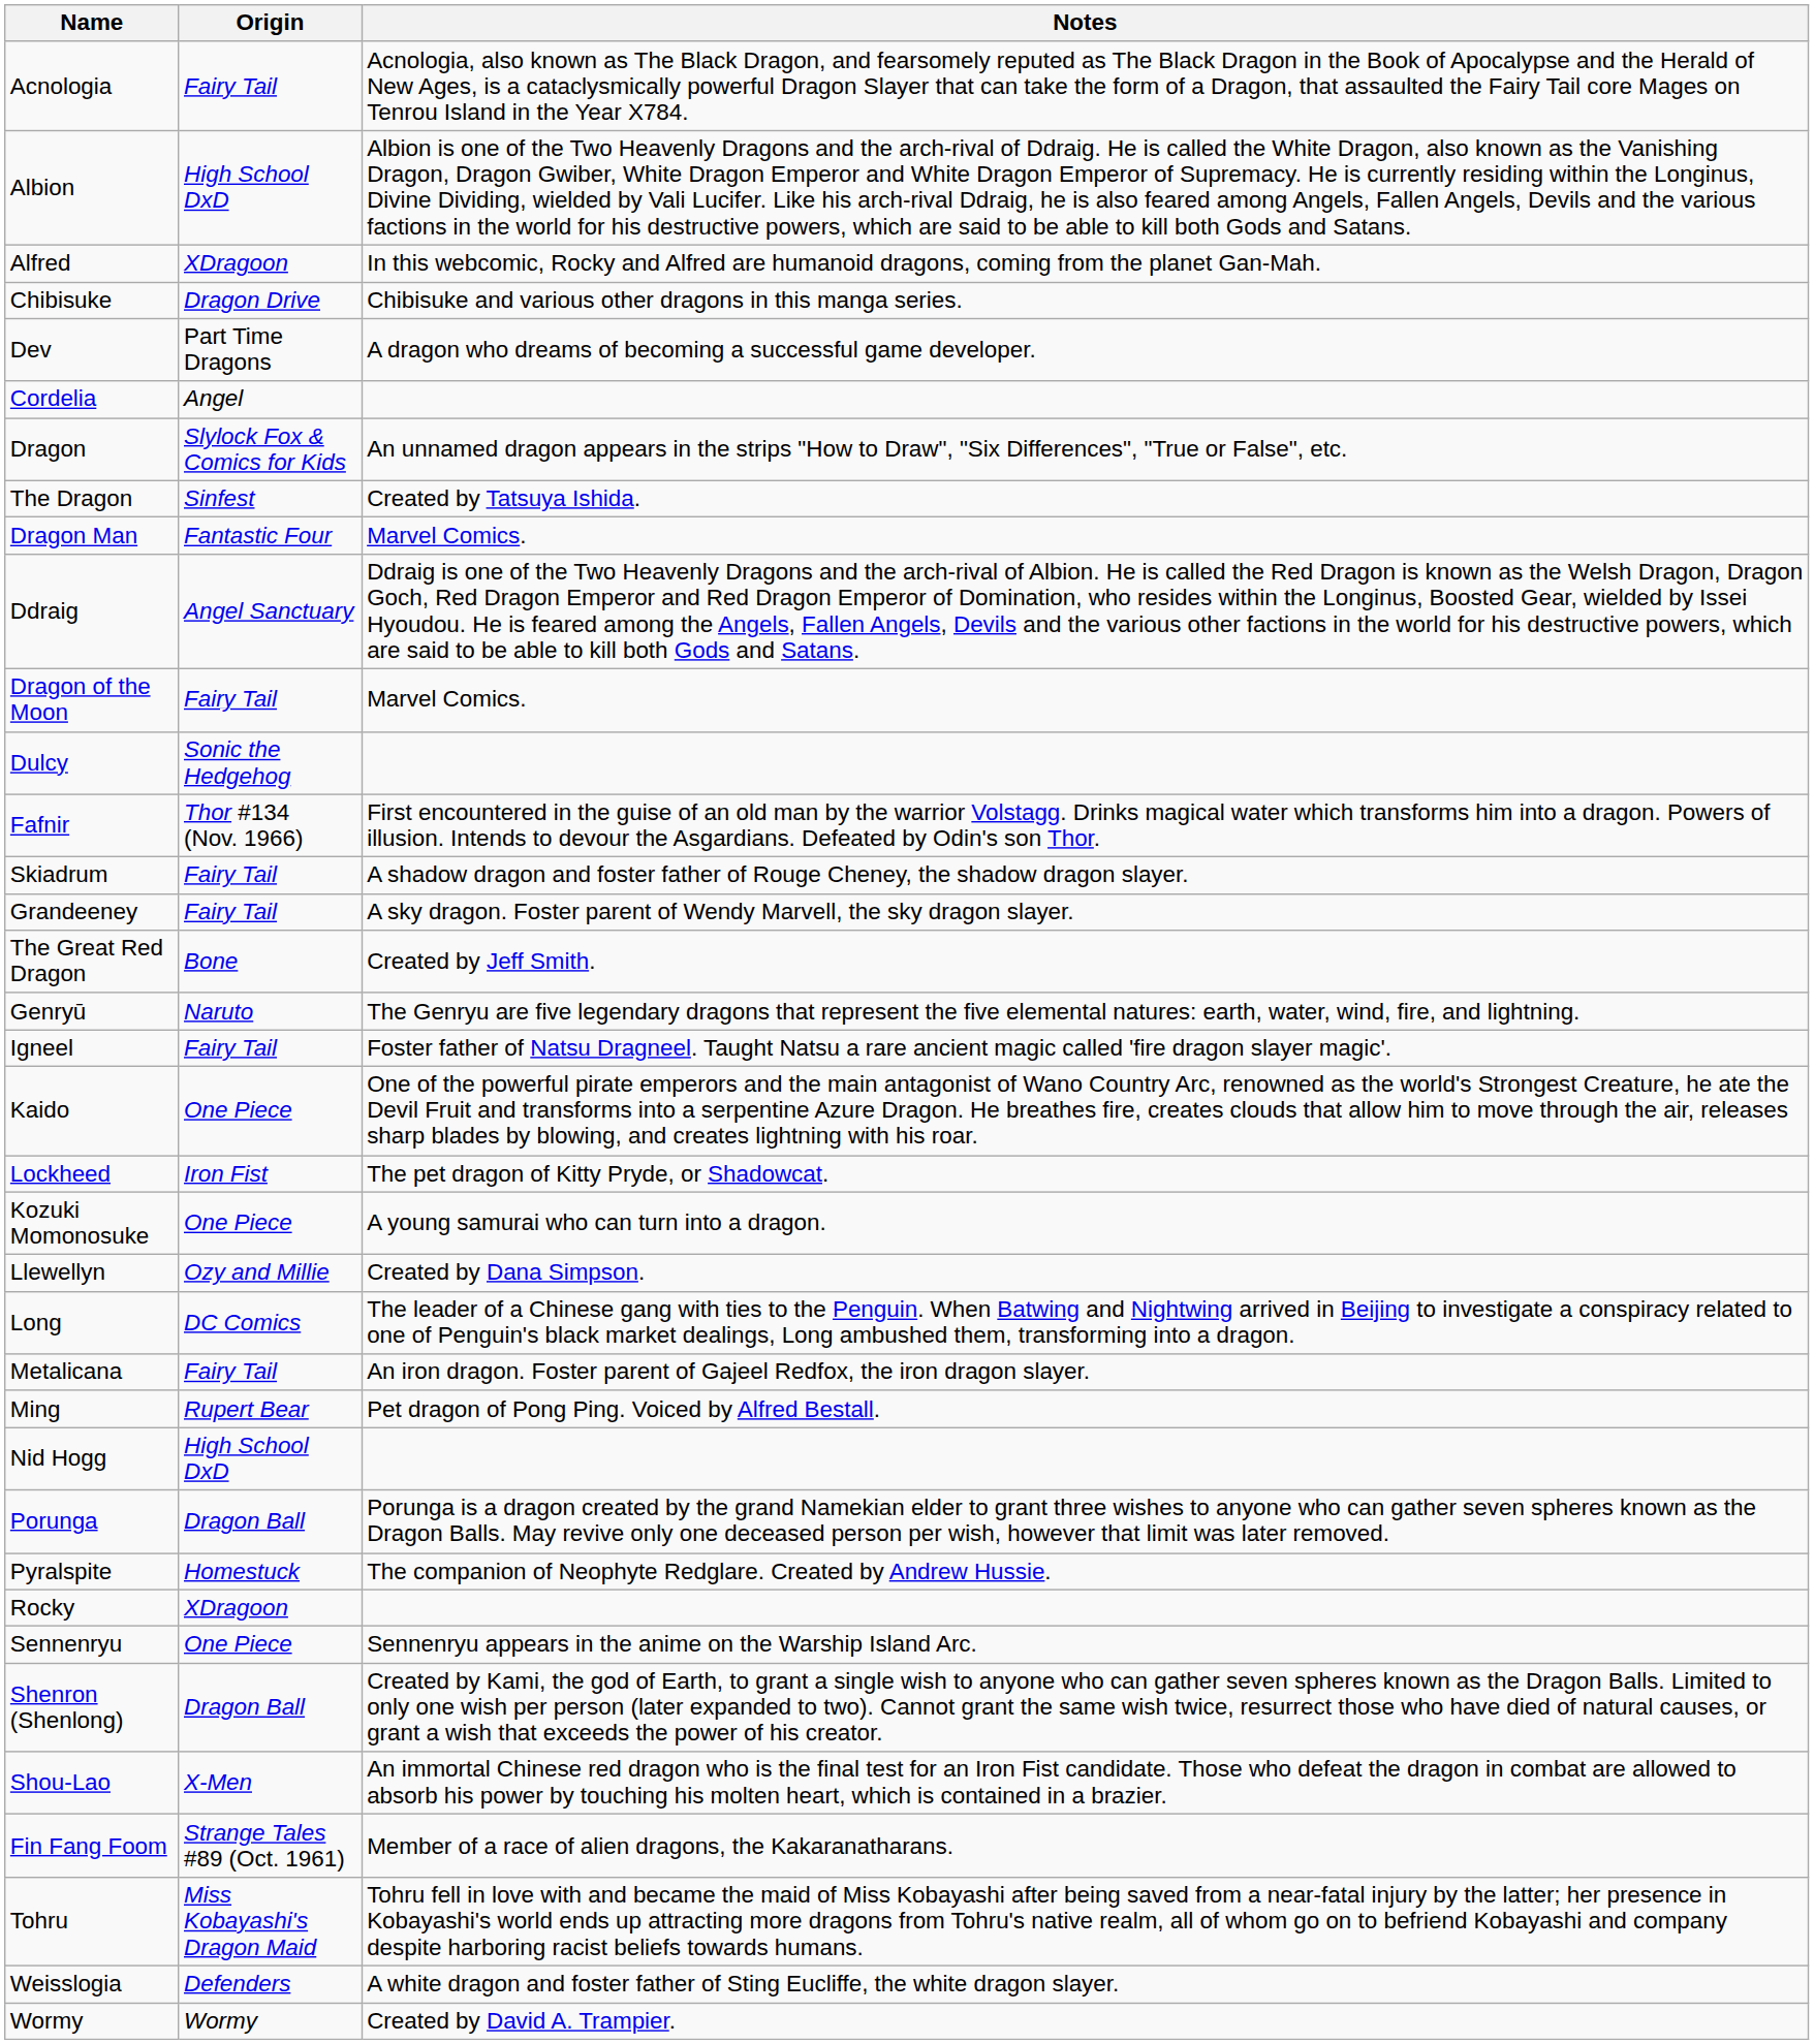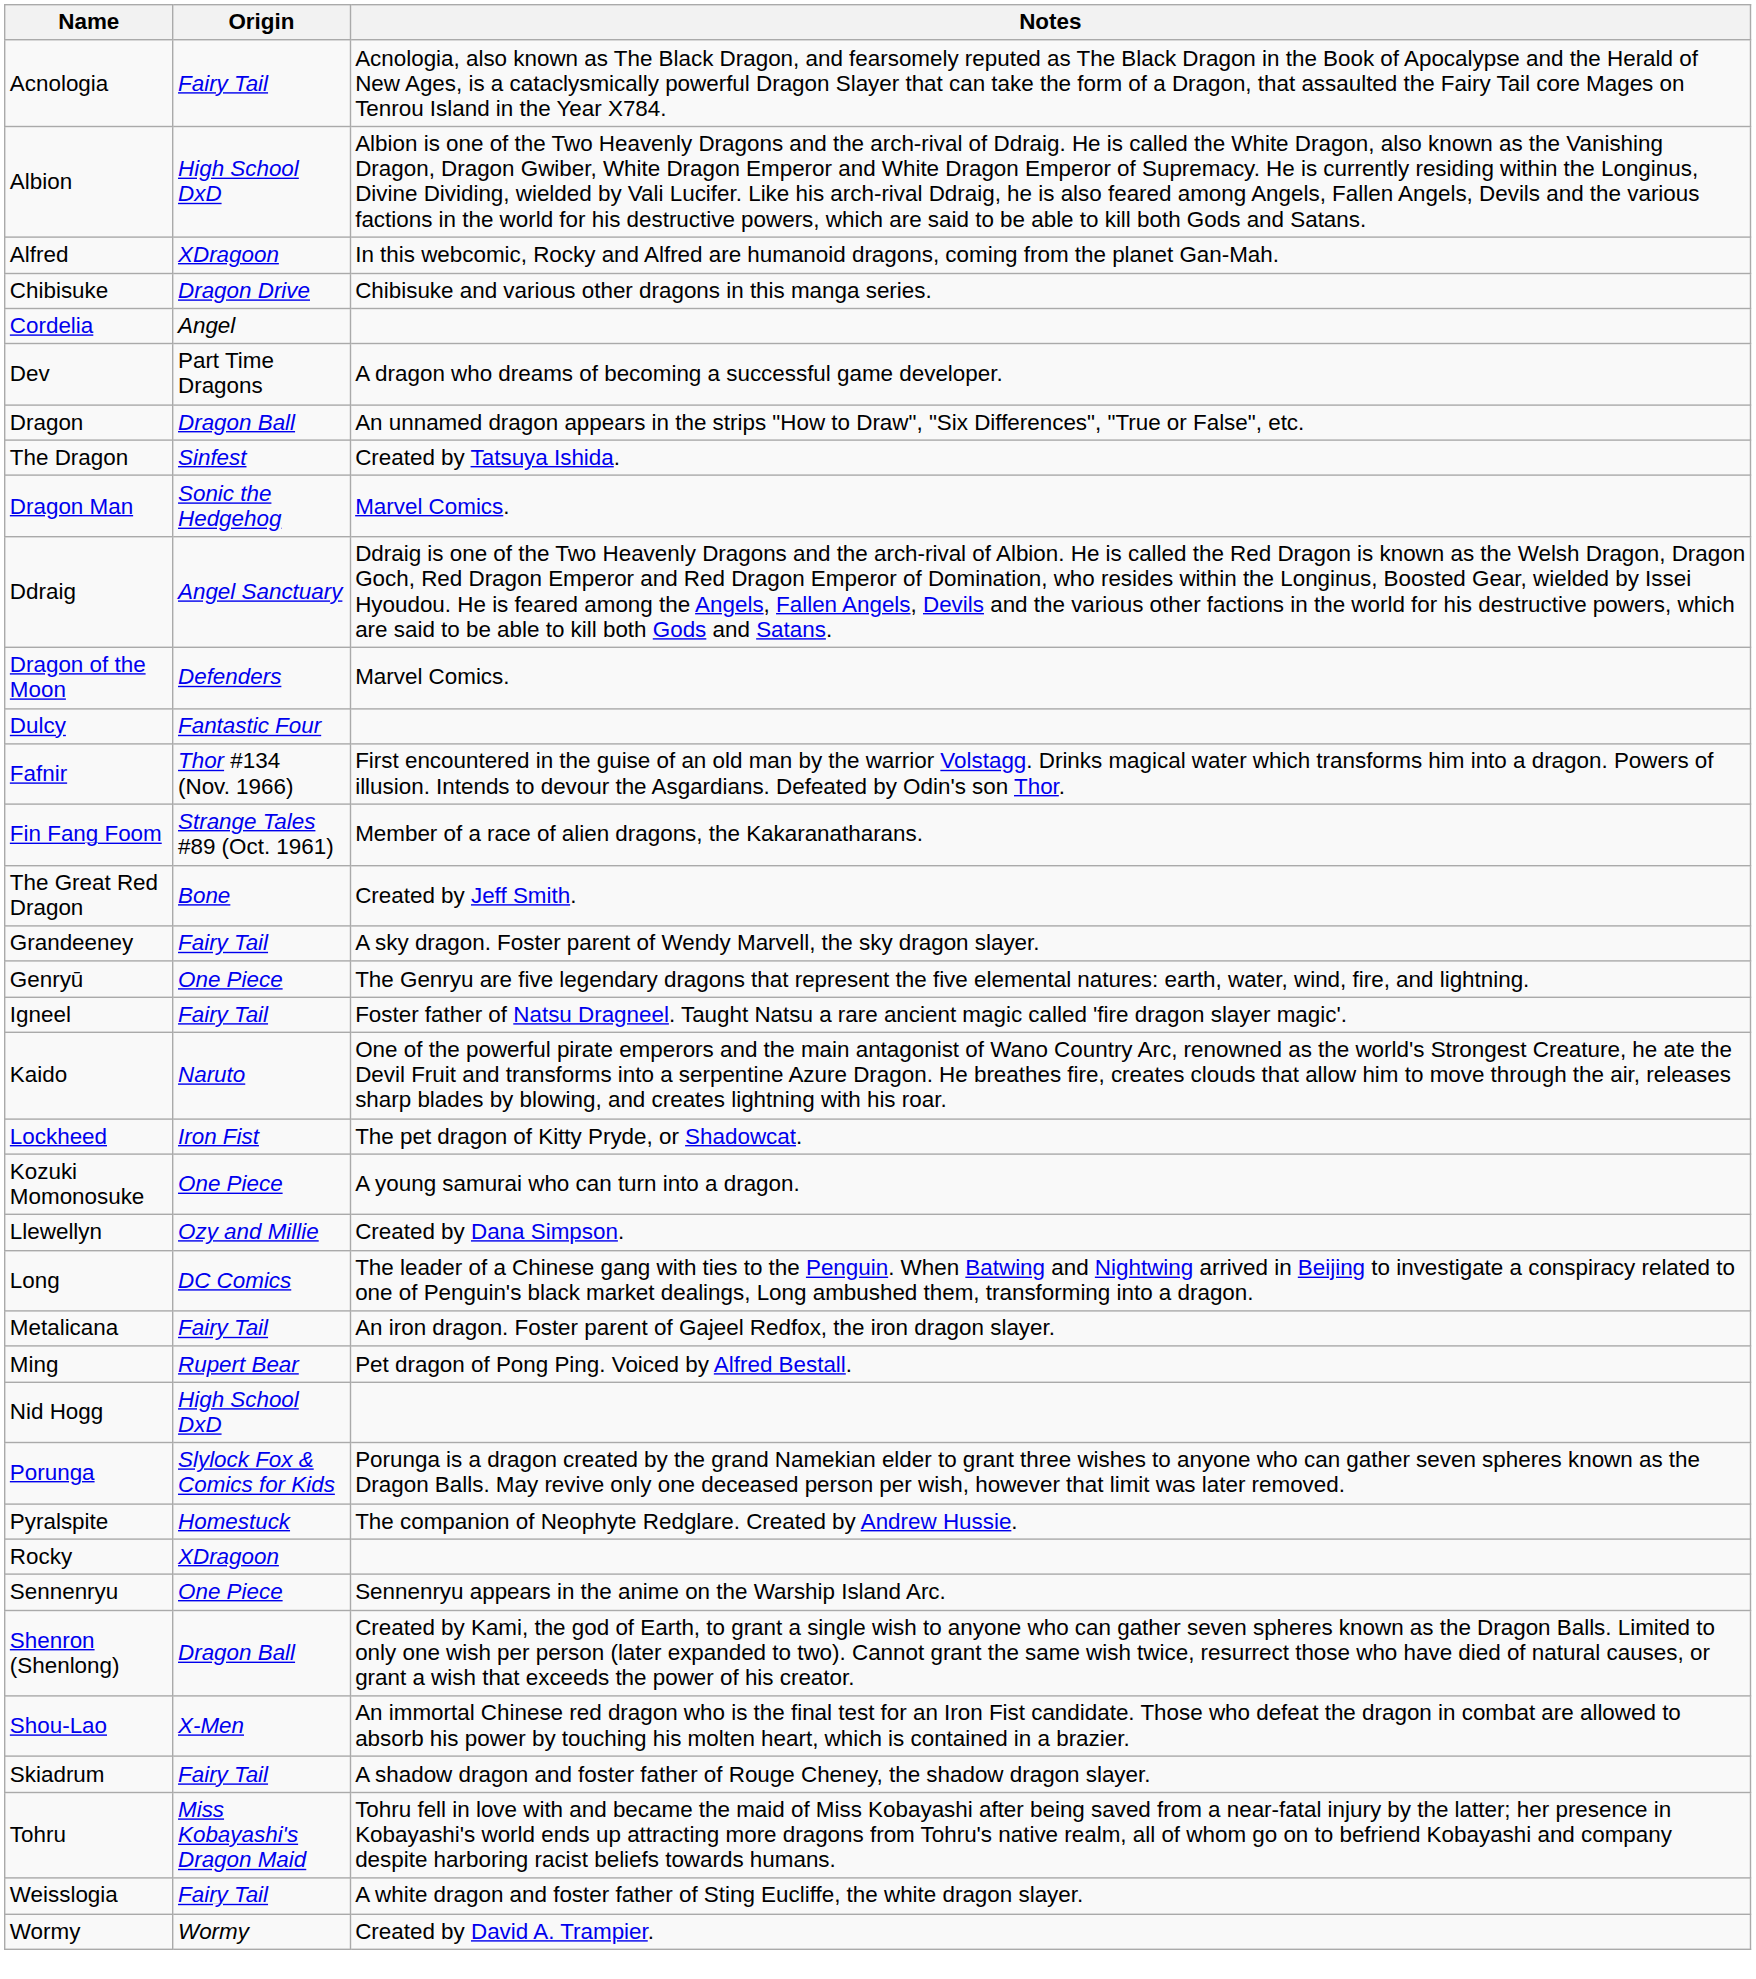rows swapped: Cordelia <-> Dev
Dragon | Origin: Slylock Fox & Comics for Kids -> Dragon Ball
Dragon Man | Origin: Fantastic Four -> Sonic the Hedgehog
Dragon of the Moon | Origin: Fairy Tail -> Defenders
Dulcy | Origin: Sonic the Hedgehog -> Fantastic Four
rows swapped: Fin Fang Foom <-> Skiadrum
rows swapped: Grandeeney <-> The Great Red Dragon
Genryū | Origin: Naruto -> One Piece
Kaido | Origin: One Piece -> Naruto
Porunga | Origin: Dragon Ball -> Slylock Fox & Comics for Kids
Weisslogia | Origin: Defenders -> Fairy Tail
